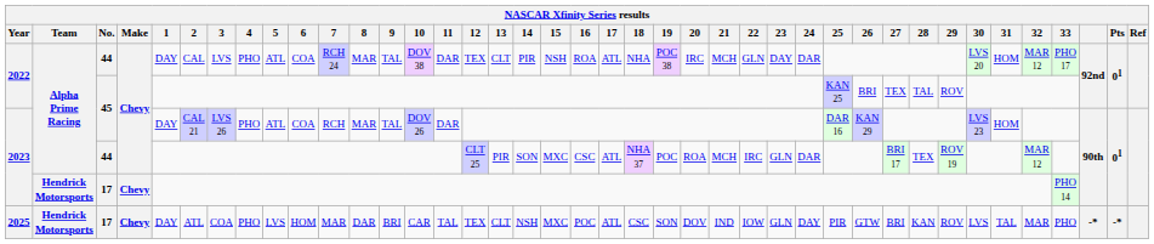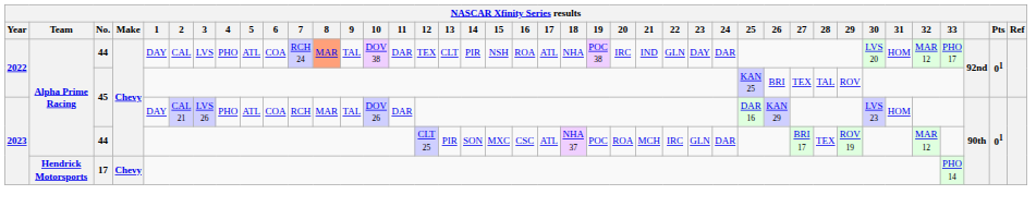2022 / 44 | 8: no background -> lightsalmon background
2022 / 44 | 21: MCH -> IND
- row: 2025 | Hendrick Motorsports | 17 | Chevy | DAY | ATL | COA | PHO | LVS | HOM | MAR | DAR | BRI | CAR | TAL | TEX | CLT | NSH | MXC | POC | ATL | CSC | SON | DOV | IND | IOW | GLN | DAY | PIR | GTW | BRI | KAN | ROV | LVS | TAL | MAR | PHO | -* | -*
